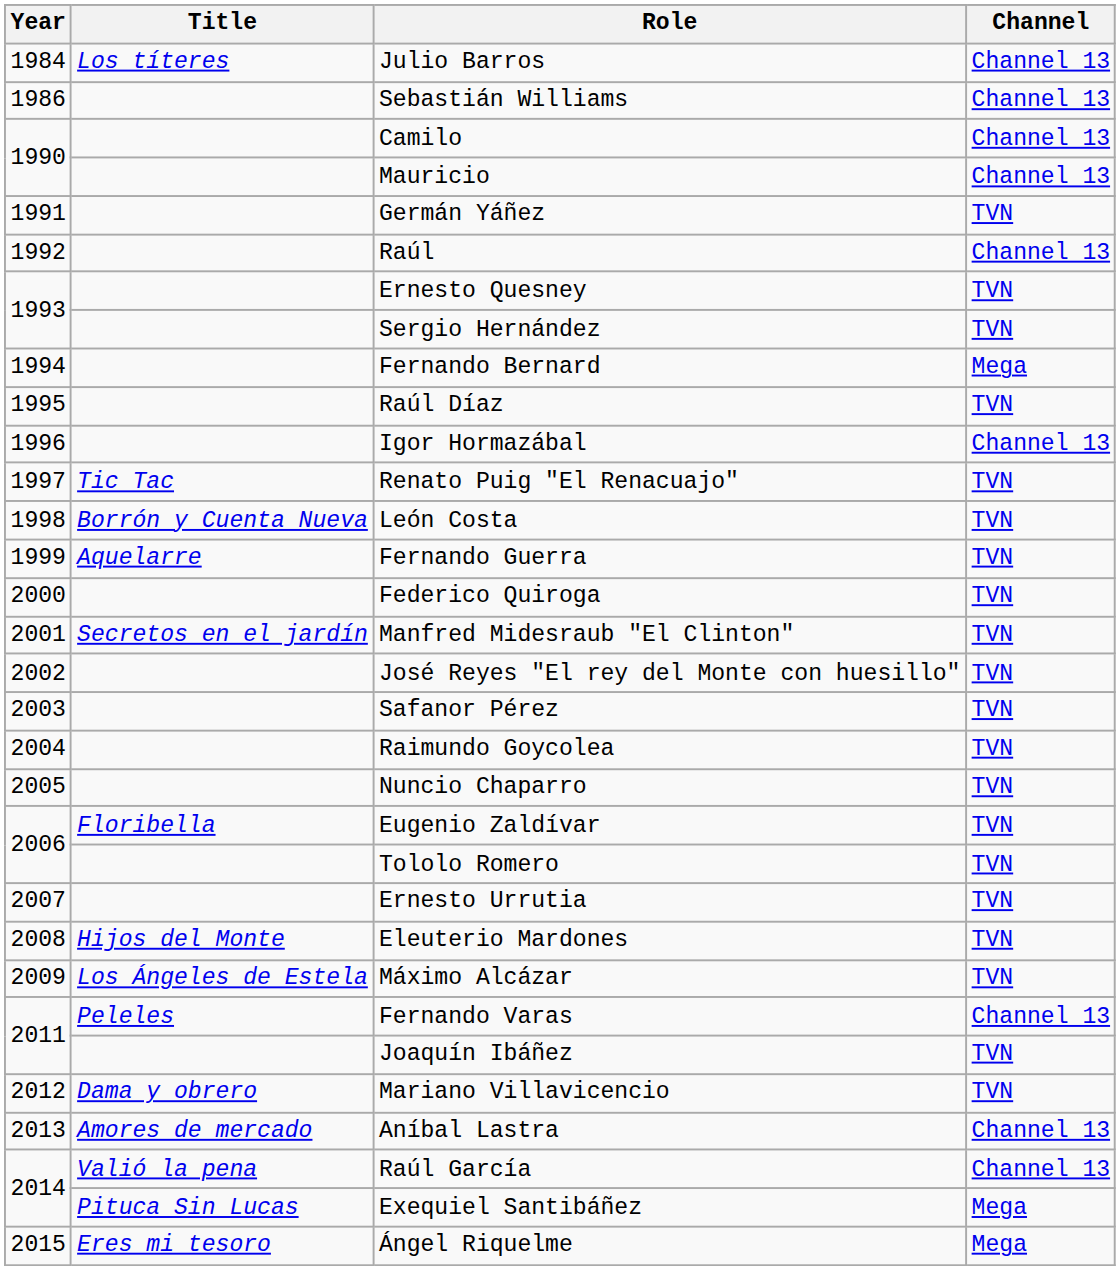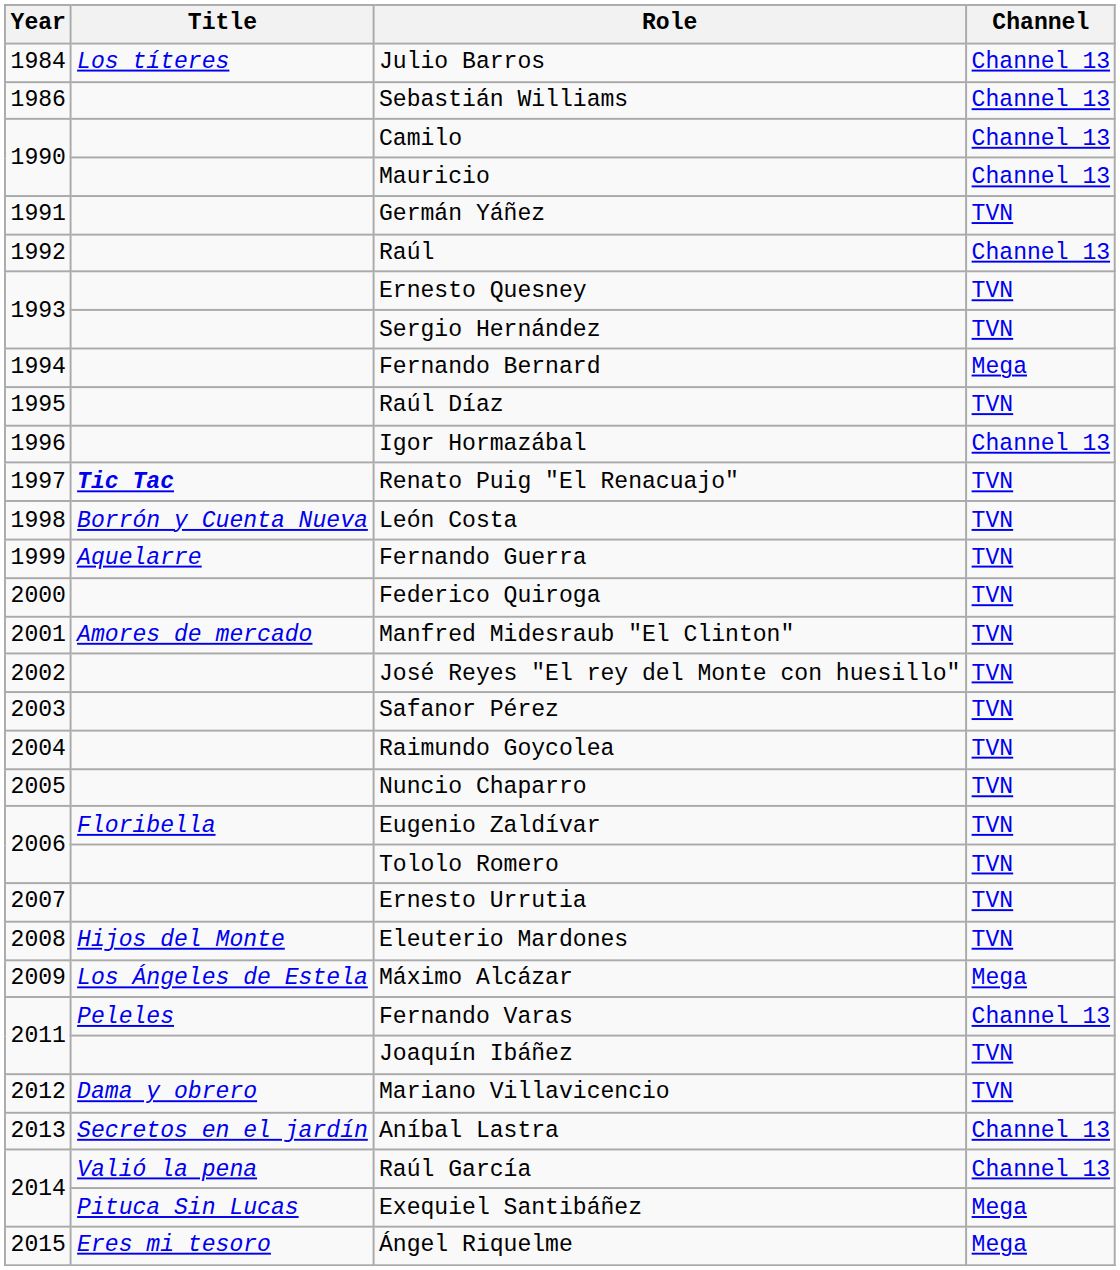Renato Puig "El Renacuajo" | Title: normal -> bold
Manfred Midesraub "El Clinton" | Title: Secretos en el jardín -> Amores de mercado
Máximo Alcázar | Channel: TVN -> Mega
Aníbal Lastra | Title: Amores de mercado -> Secretos en el jardín
